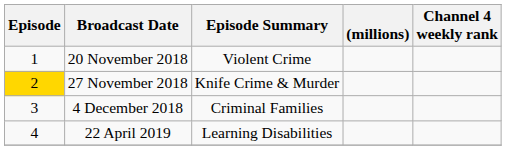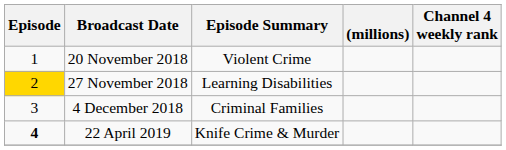27 November 2018 | Episode Summary: Knife Crime & Murder -> Learning Disabilities
22 April 2019 | Episode: normal -> bold
22 April 2019 | Episode Summary: Learning Disabilities -> Knife Crime & Murder
